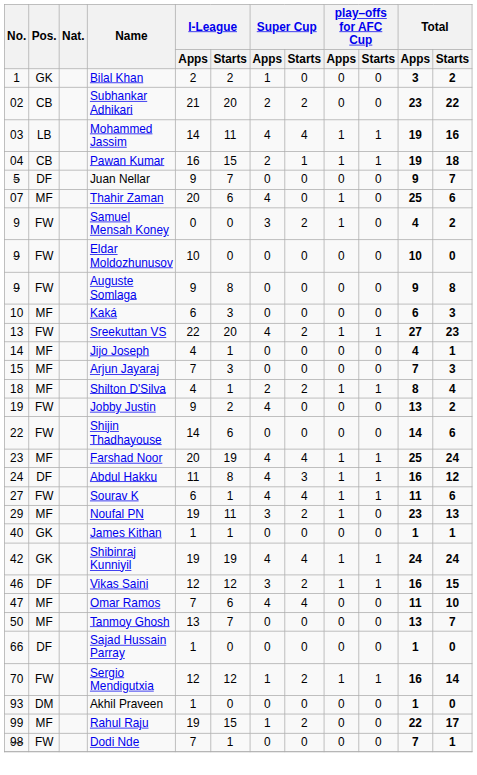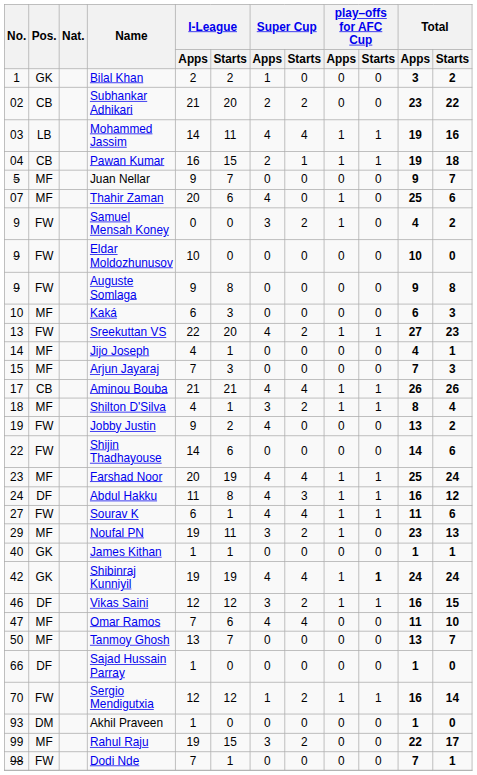Juan Nellar | Pos.: DF -> MF
+ row: 17 | CB | Aminou Bouba | 21 | 21 | 4 | 4 | 1 | 1 | 26 | 26
Shilton D'Silva | Super Cup / Apps: 2 -> 3
Shibinraj Kunniyil | play–offs for AFC Cup / Starts: normal -> bold
Rahul Raju | Super Cup / Apps: 1 -> 3
